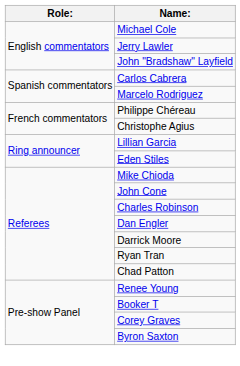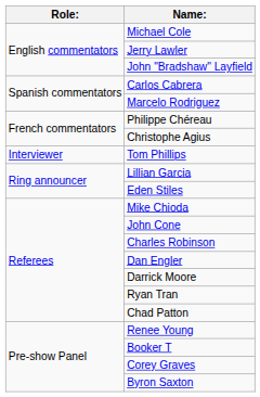+ row: Interviewer | Tom Phillips
